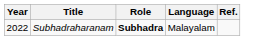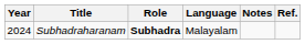+ column: Notes
Subhadraharanam | Year: 2022 -> 2024
